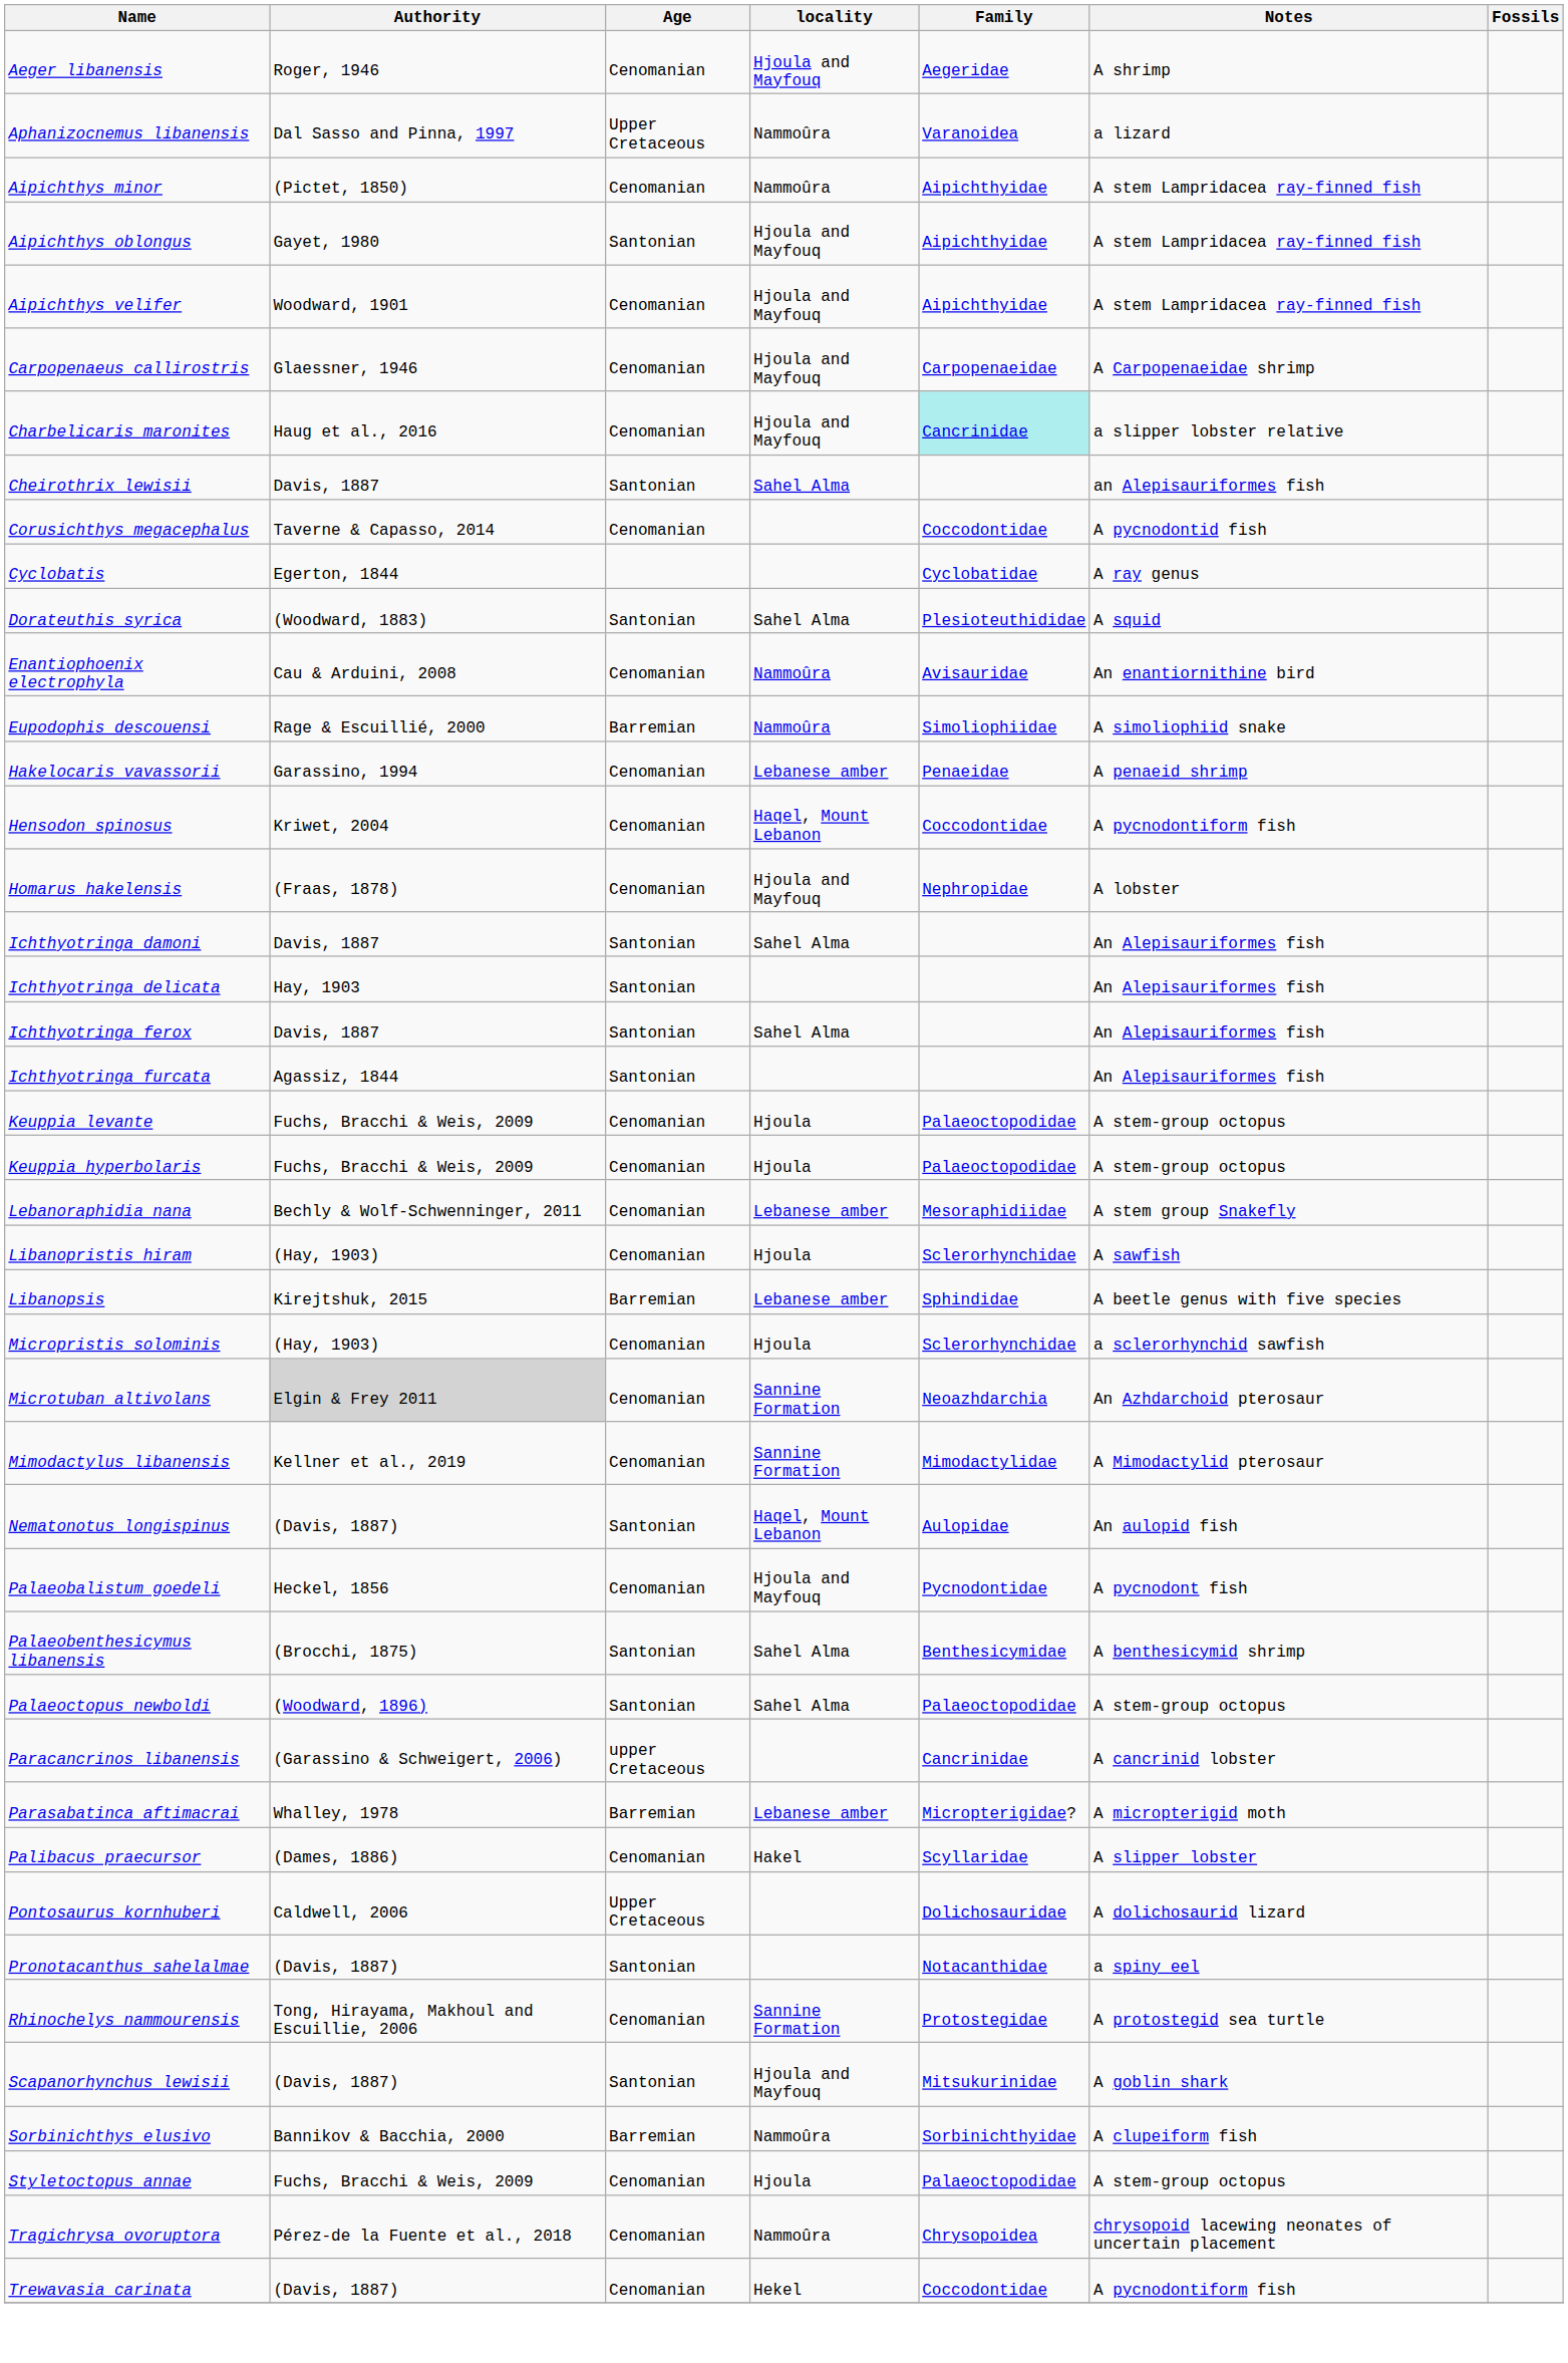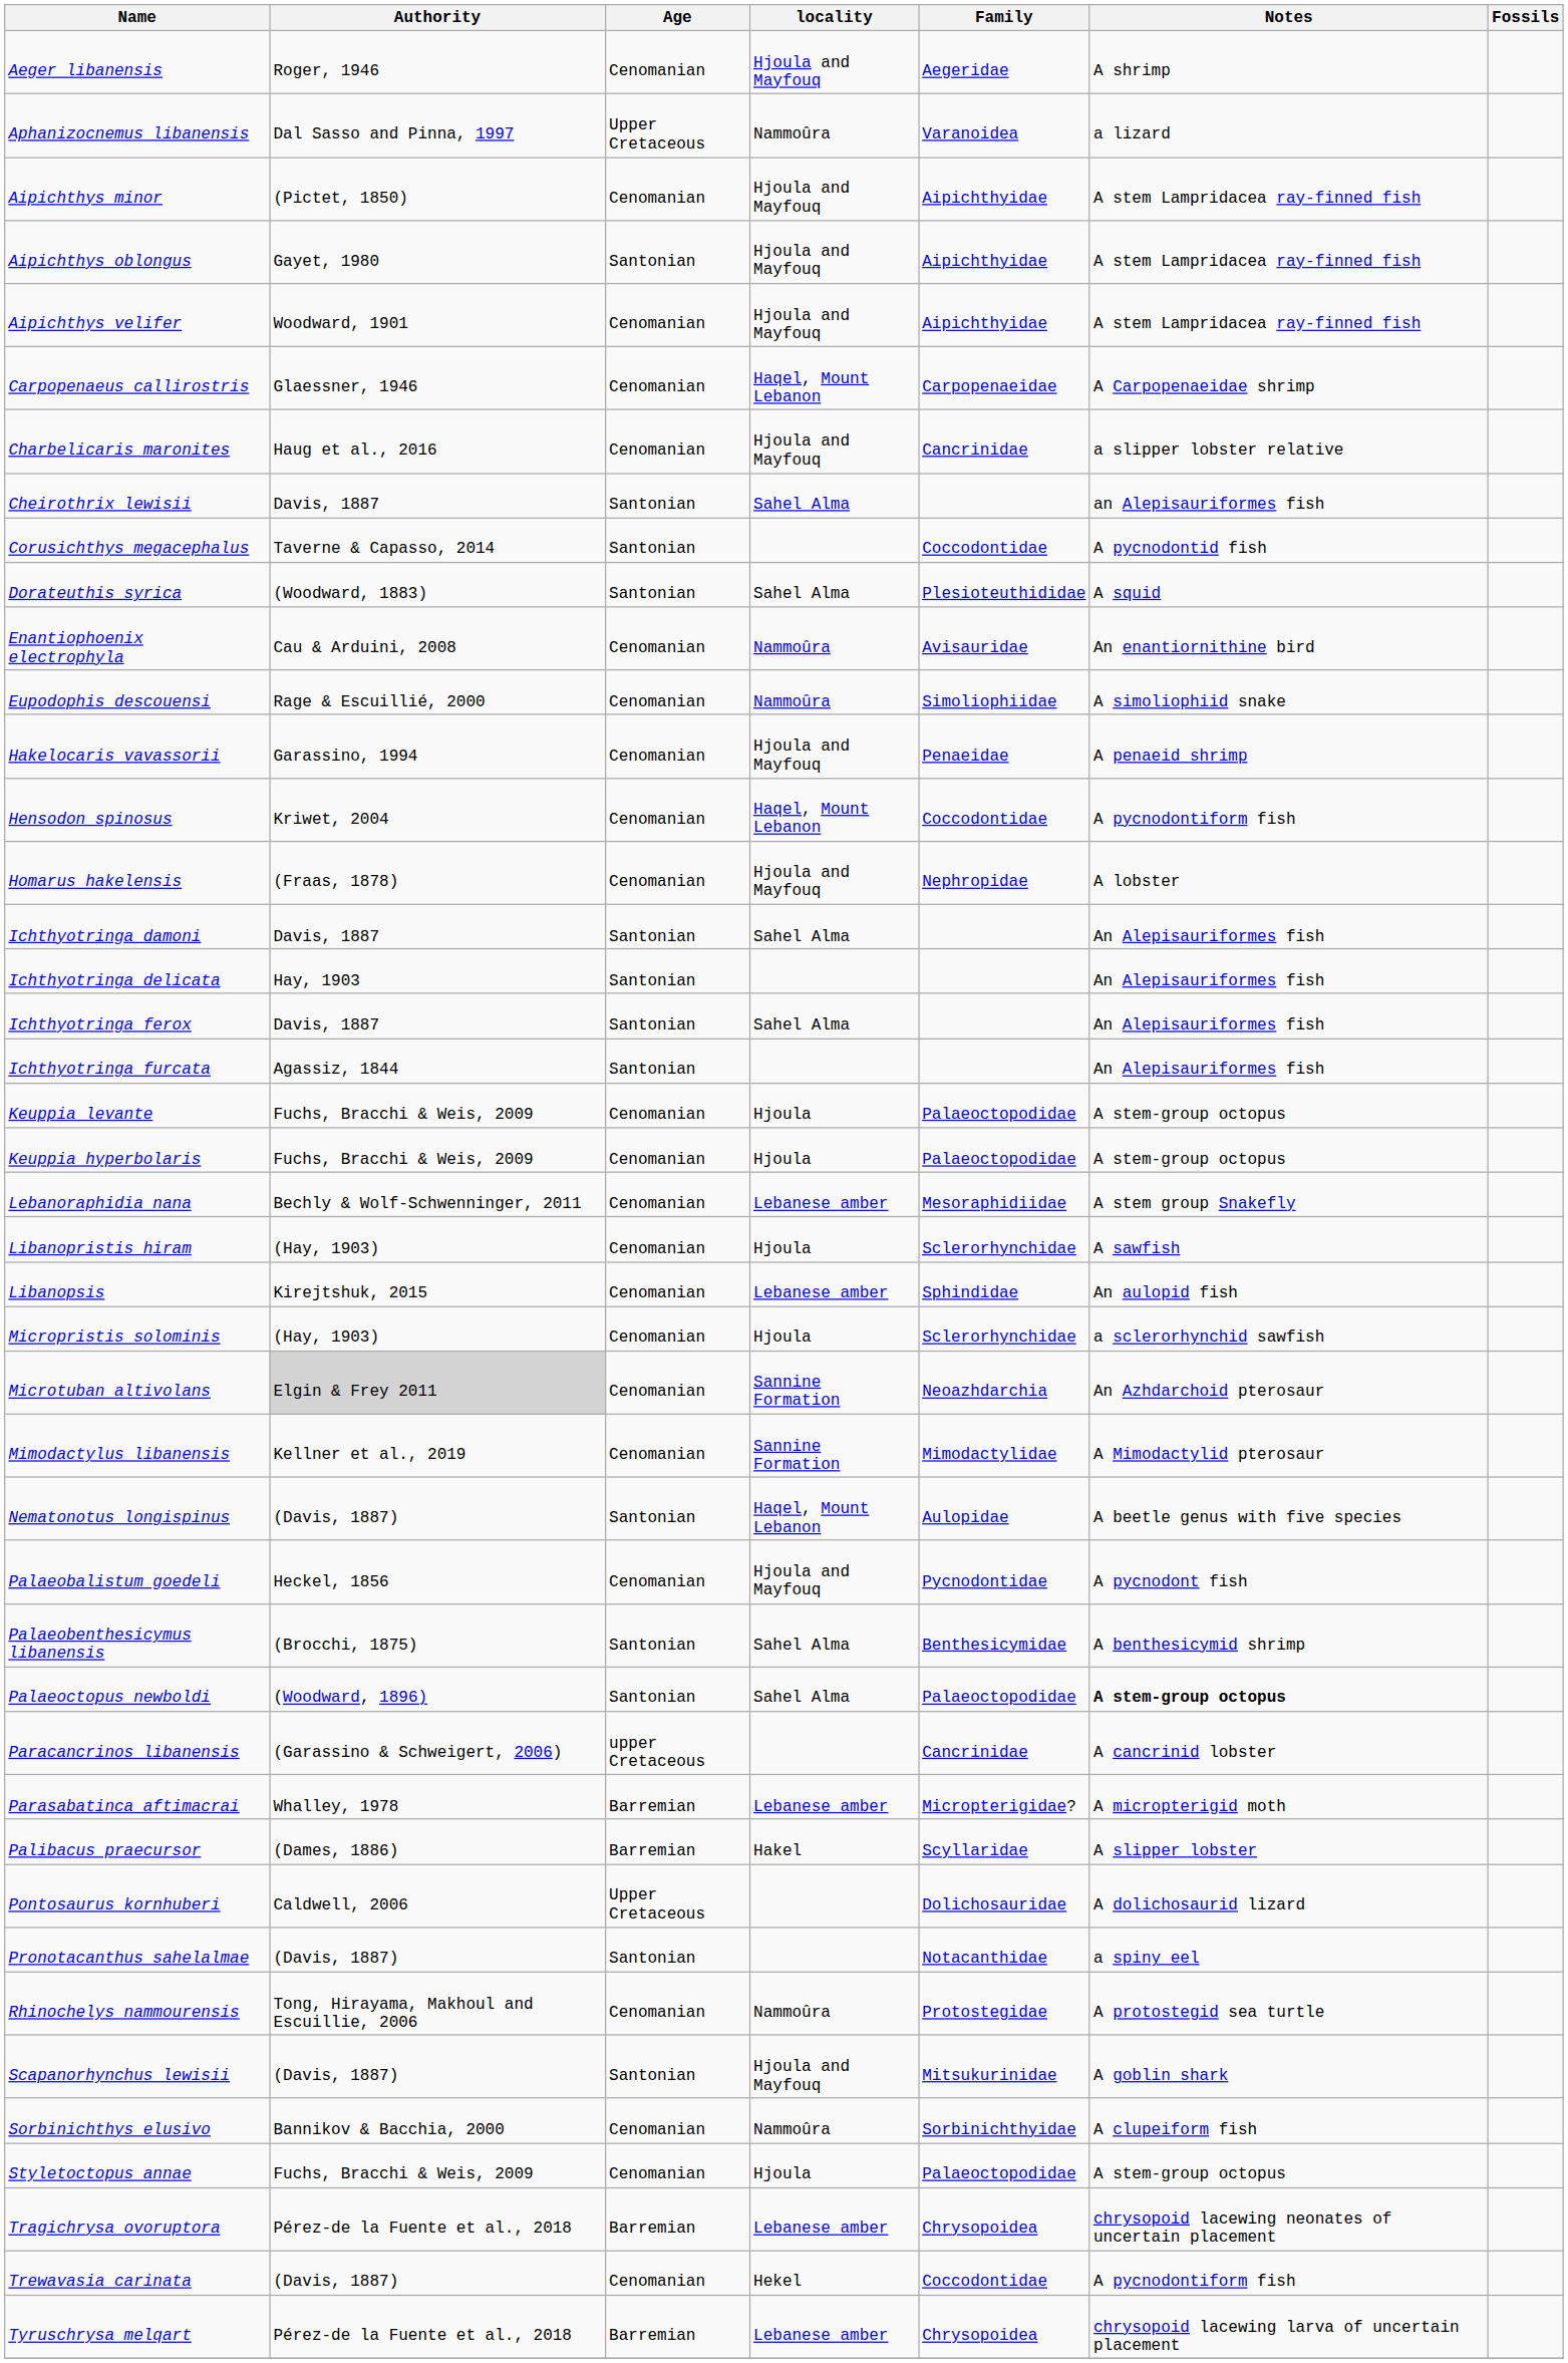Aipichthys minor | locality: Nammoûra -> Hjoula and Mayfouq
Carpopenaeus callirostris | locality: Hjoula and Mayfouq -> Haqel, Mount Lebanon
Charbelicaris maronites | Family: paleturquoise background -> no background
Corusichthys megacephalus | Age: Cenomanian -> Santonian
- row: Cyclobatis | Egerton, 1844 | Cyclobatidae | A ray genus
Eupodophis descouensi | Age: Barremian -> Cenomanian
Hakelocaris vavassorii | locality: Lebanese amber -> Hjoula and Mayfouq
Libanopsis | Age: Barremian -> Cenomanian
Libanopsis | Notes: A beetle genus with five species -> An aulopid fish
Nematonotus longispinus | Notes: An aulopid fish -> A beetle genus with five species
Palaeoctopus newboldi | Notes: normal -> bold
Palibacus praecursor | Age: Cenomanian -> Barremian
Rhinochelys nammourensis | locality: Sannine Formation -> Nammoûra
Sorbinichthys elusivo | Age: Barremian -> Cenomanian
Tragichrysa ovoruptora | Age: Cenomanian -> Barremian
Tragichrysa ovoruptora | locality: Nammoûra -> Lebanese amber
+ row: Tyruschrysa melqart | Pérez-de la Fuente et al., 2018 | Barremian | Lebanese amber | Chrysopoidea | chrysopoid lacewing larva of uncertain placement
